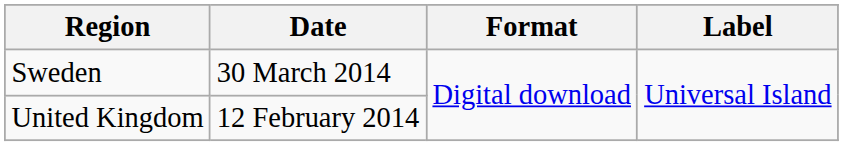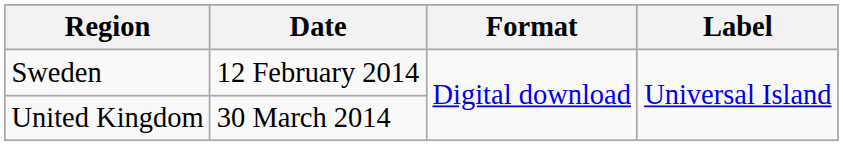Sweden | Date: 30 March 2014 -> 12 February 2014
United Kingdom | Date: 12 February 2014 -> 30 March 2014
